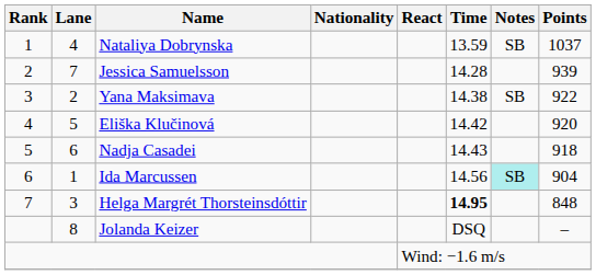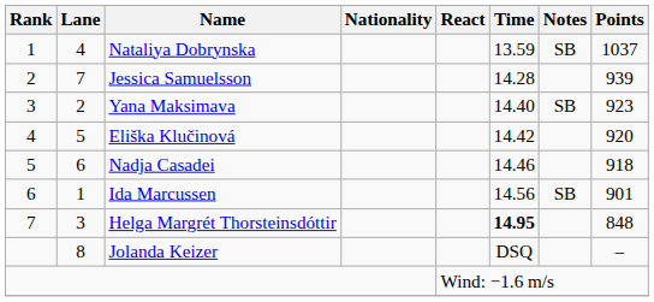Yana Maksimava | Time: 14.38 -> 14.40
Yana Maksimava | Points: 922 -> 923
Nadja Casadei | Time: 14.43 -> 14.46
Ida Marcussen | Notes: paleturquoise background -> no background
Ida Marcussen | Points: 904 -> 901
